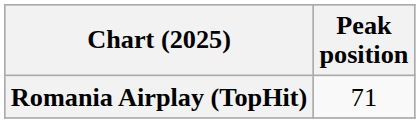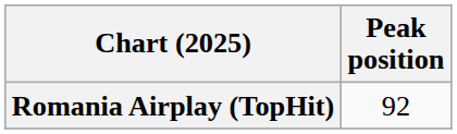Romania Airplay (TopHit) | Peak position: 71 -> 92
